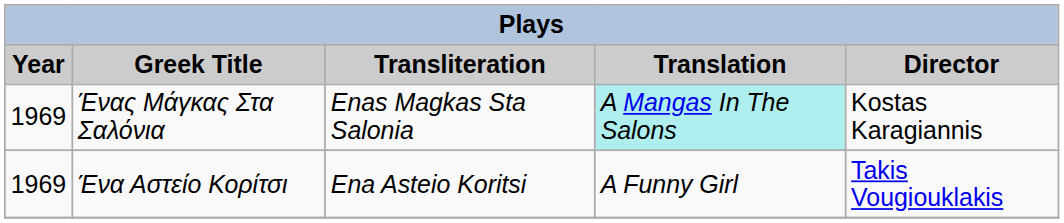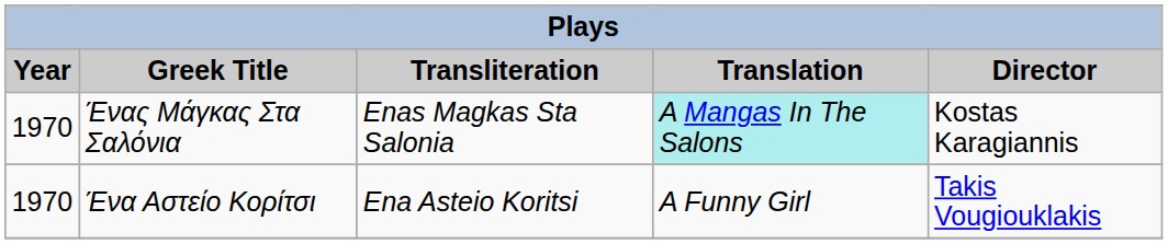Ένας Μάγκας Στα Σαλόνια | Year: 1969 -> 1970
Ένα Αστείο Κορίτσι | Year: 1969 -> 1970
